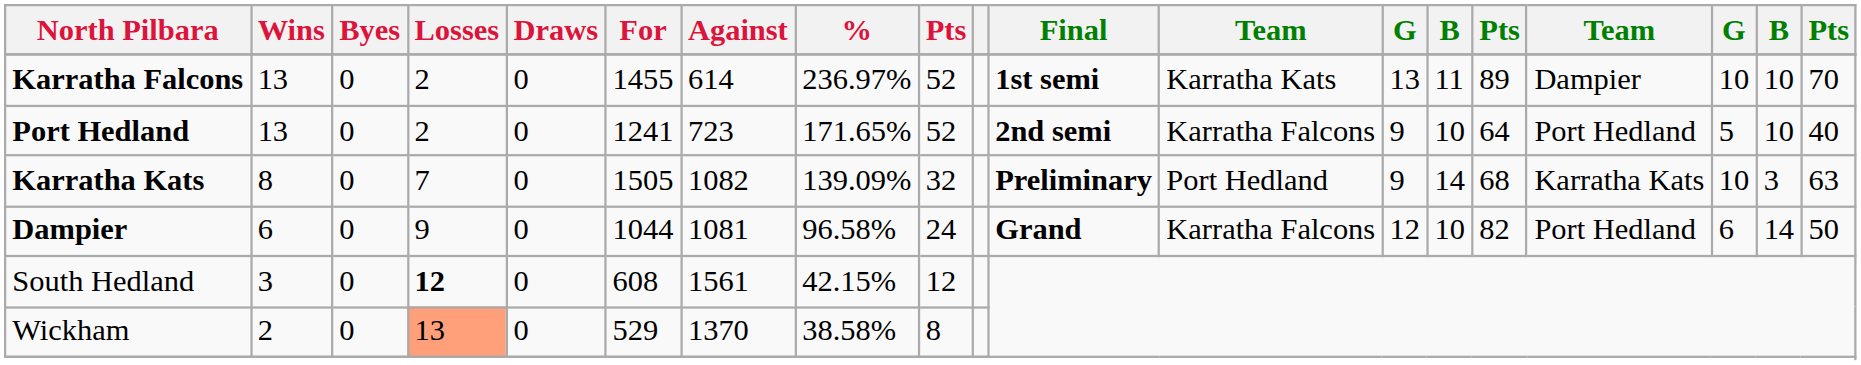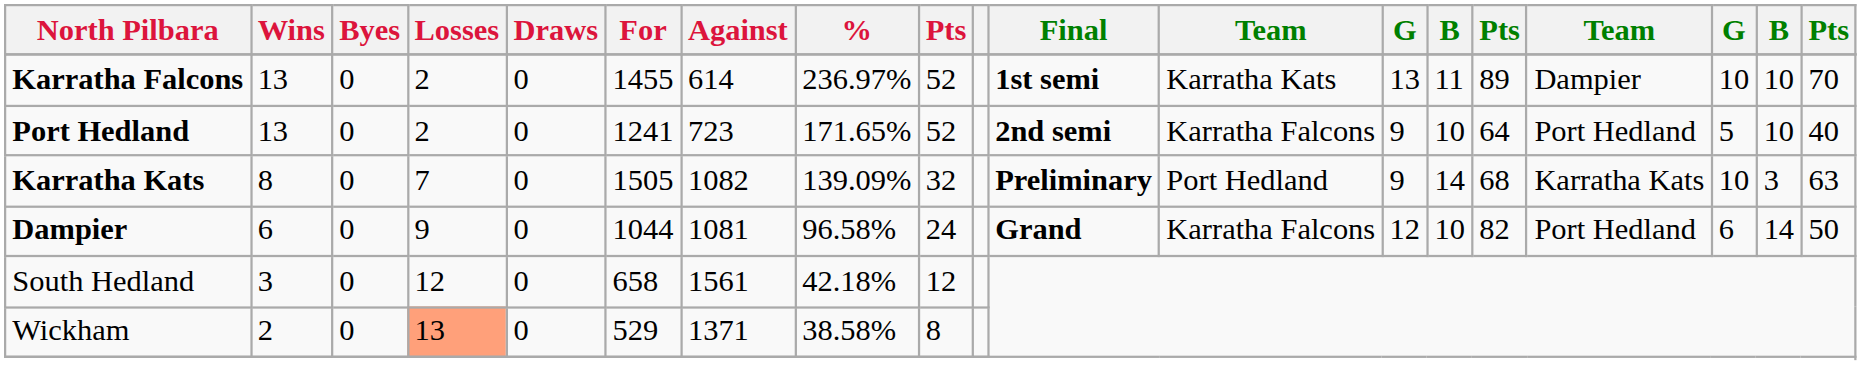South Hedland | Losses: bold -> normal
South Hedland | For: 608 -> 658
South Hedland | %: 42.15% -> 42.18%
Wickham | Against: 1370 -> 1371
